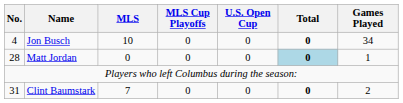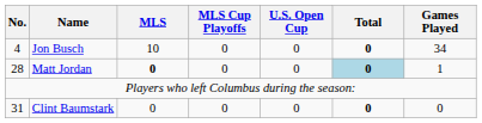Matt Jordan | MLS: normal -> bold
Clint Baumstark | MLS: 7 -> 0
Clint Baumstark | Games Played: 2 -> 0
